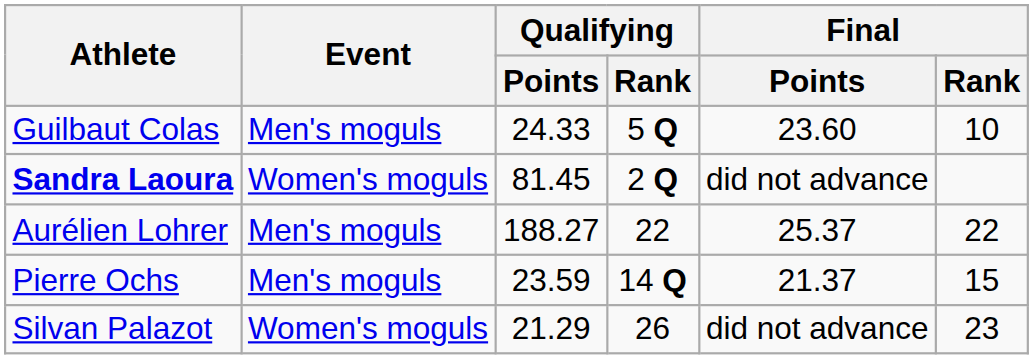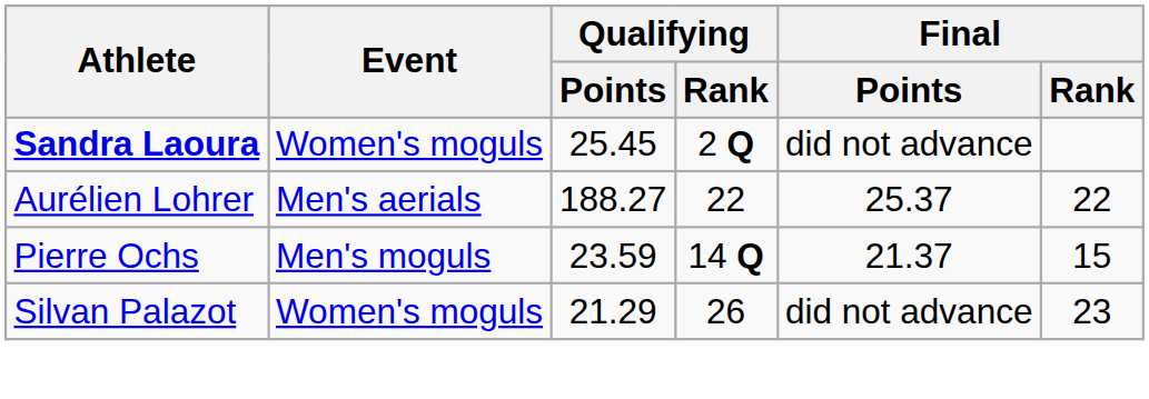- row: Guilbaut Colas | Men's moguls | 24.33 | 5 Q | 23.60 | 10
Sandra Laoura | Qualifying / Points: 81.45 -> 25.45
Aurélien Lohrer | Event: Men's moguls -> Men's aerials
